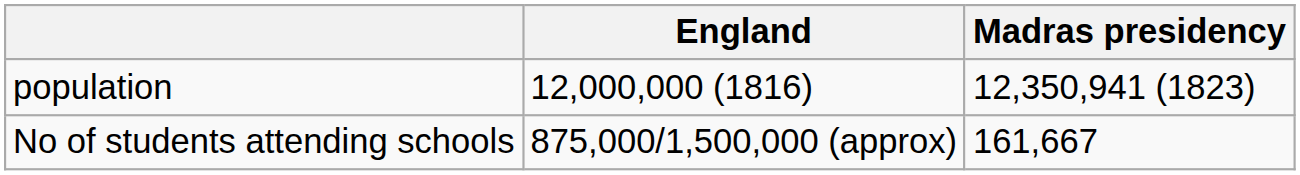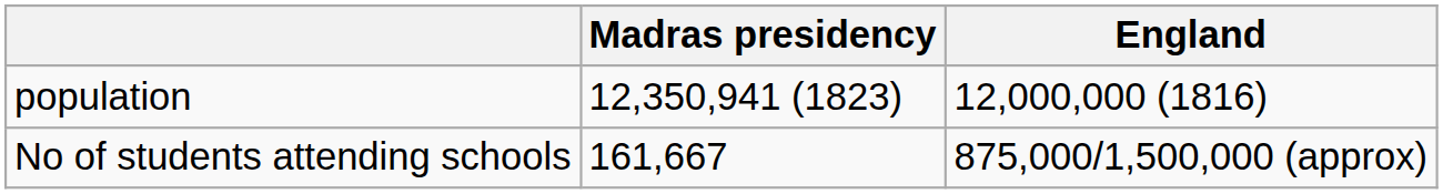columns swapped: England <-> Madras presidency
